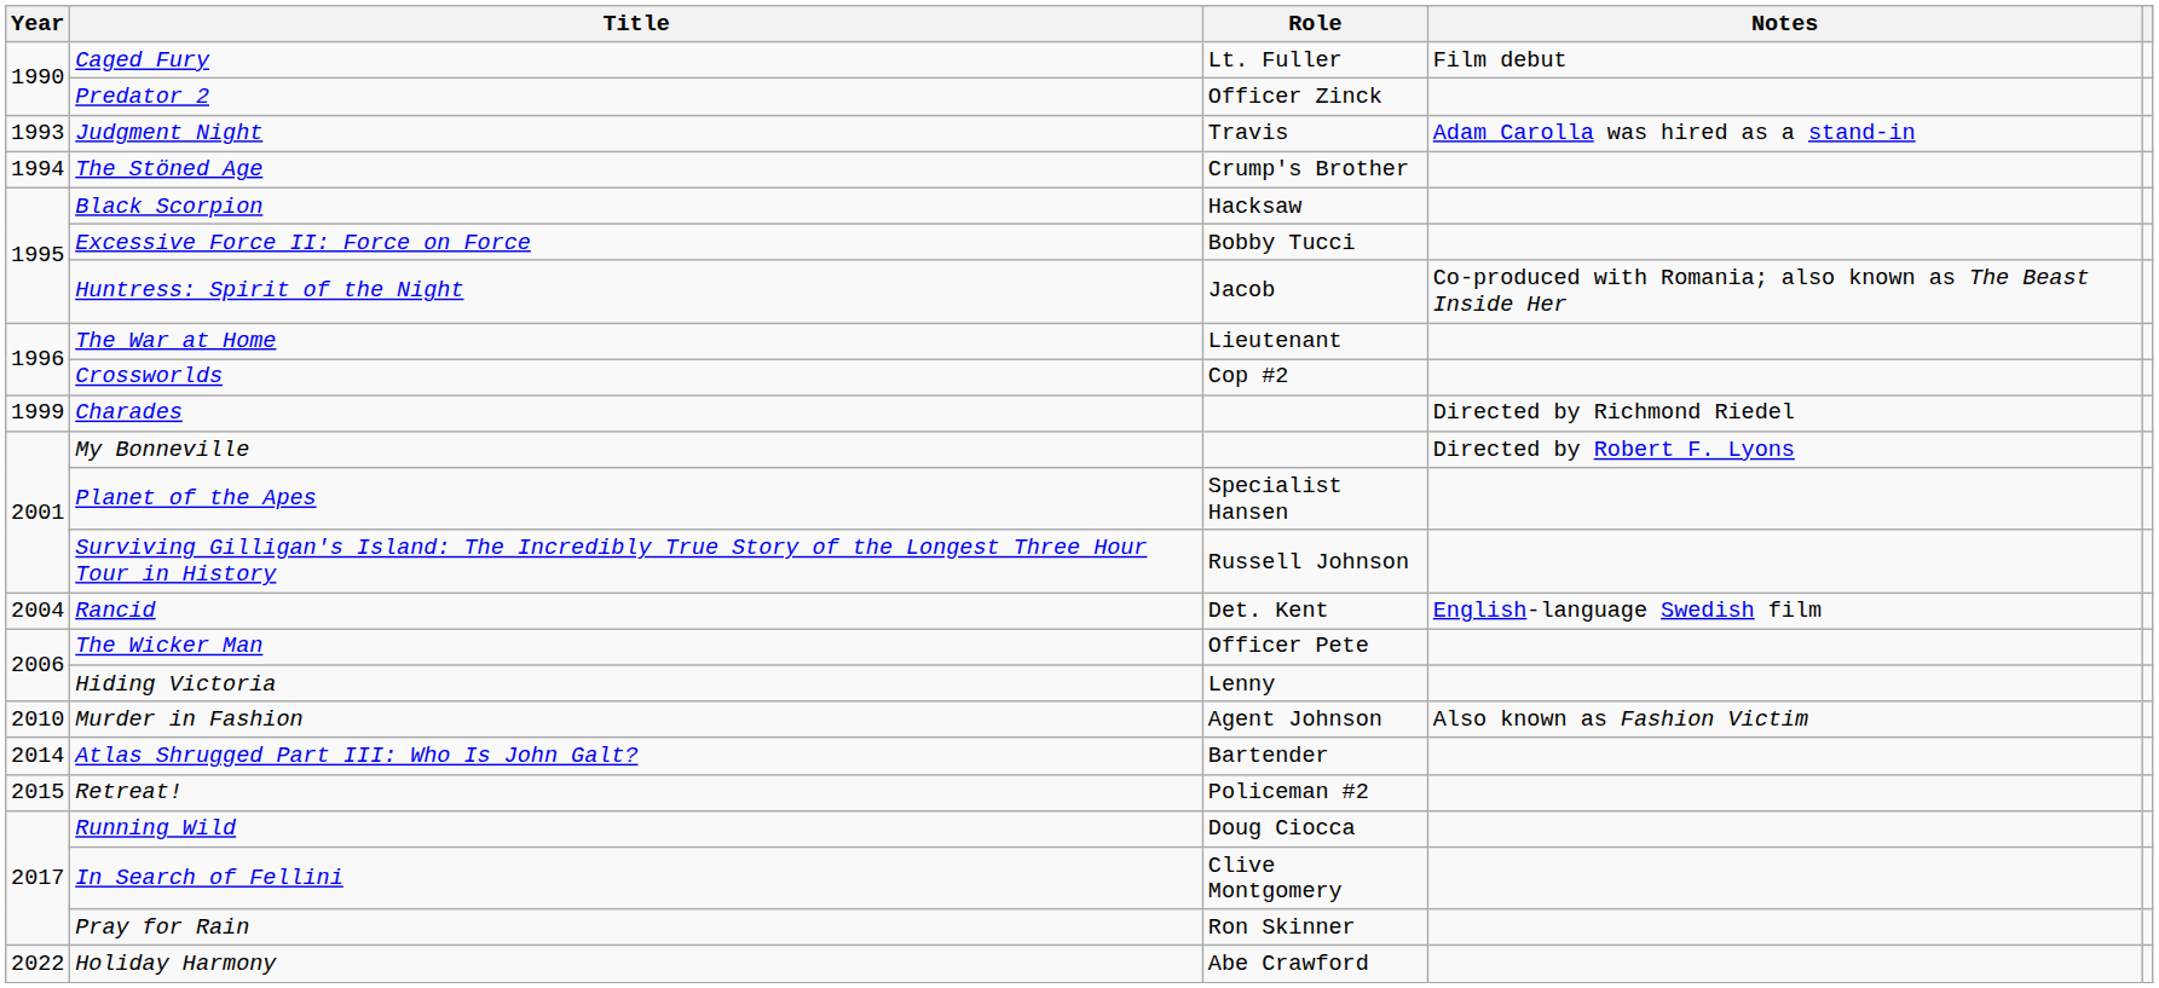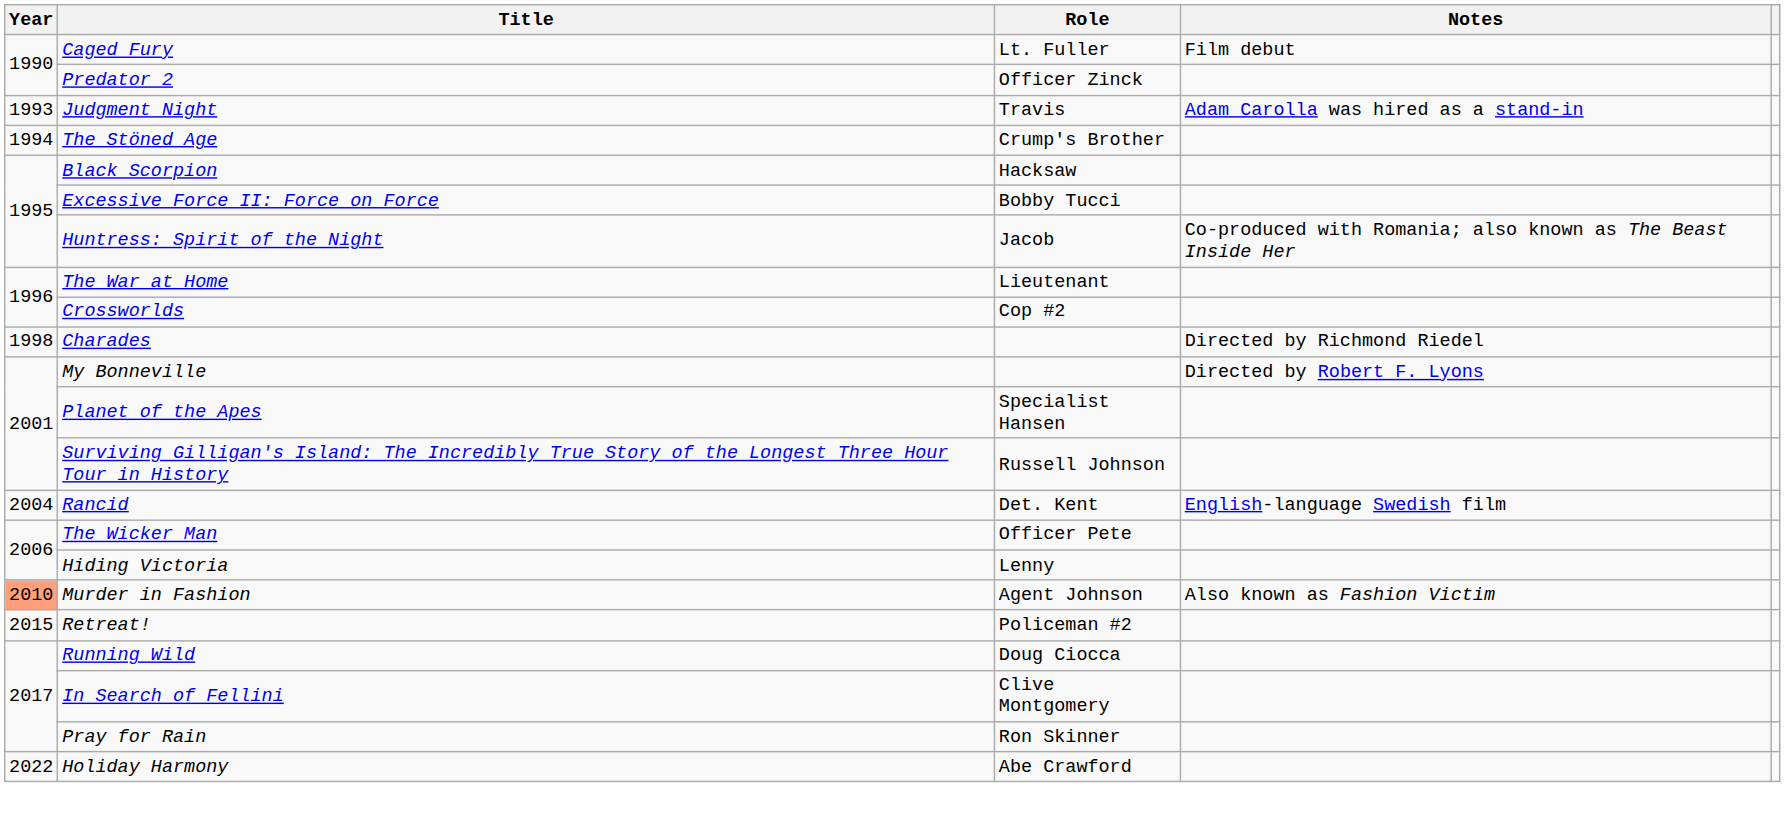Charades | Year: 1999 -> 1998
Murder in Fashion | Year: no background -> lightsalmon background
- row: 2014 | Atlas Shrugged Part III: Who Is John Galt? | Bartender
